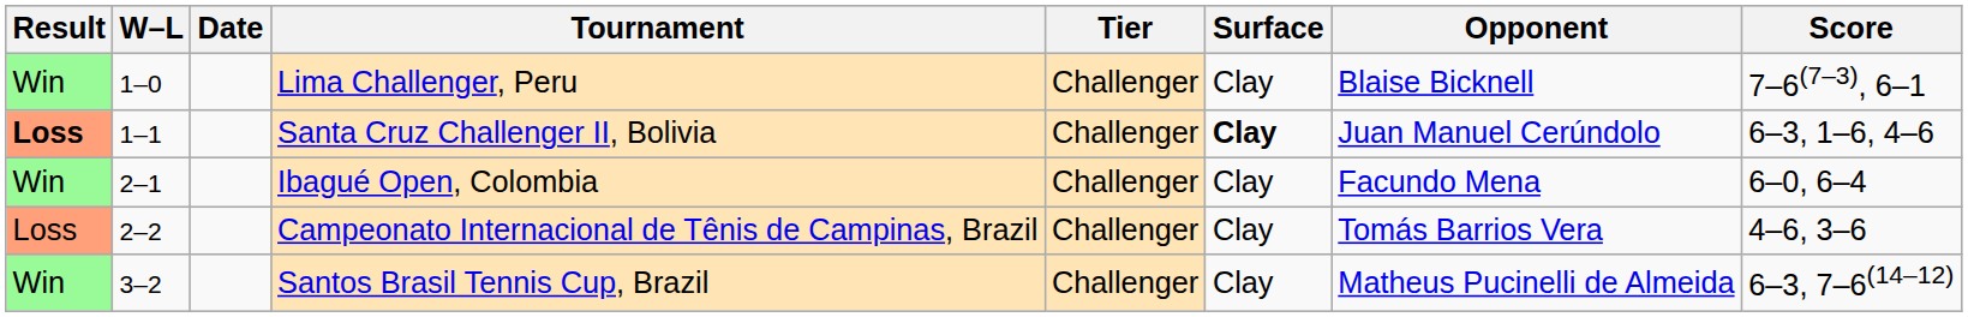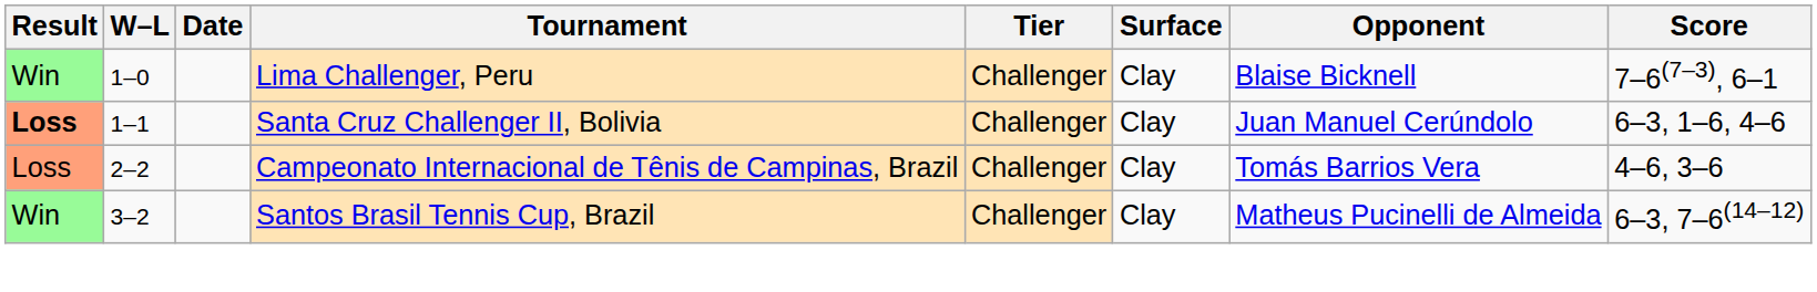Santa Cruz Challenger II, Bolivia | Surface: bold -> normal
- row: Win | 2–1 | Ibagué Open, Colombia | Challenger | Clay | Facundo Mena | 6–0, 6–4
